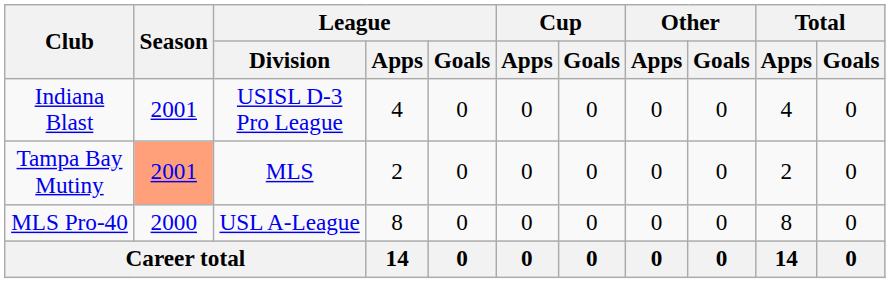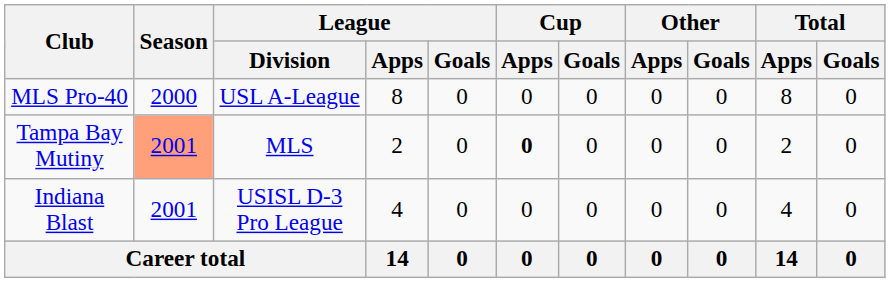rows swapped: MLS Pro-40 <-> Indiana Blast
Tampa Bay Mutiny | Cup / Apps: normal -> bold
